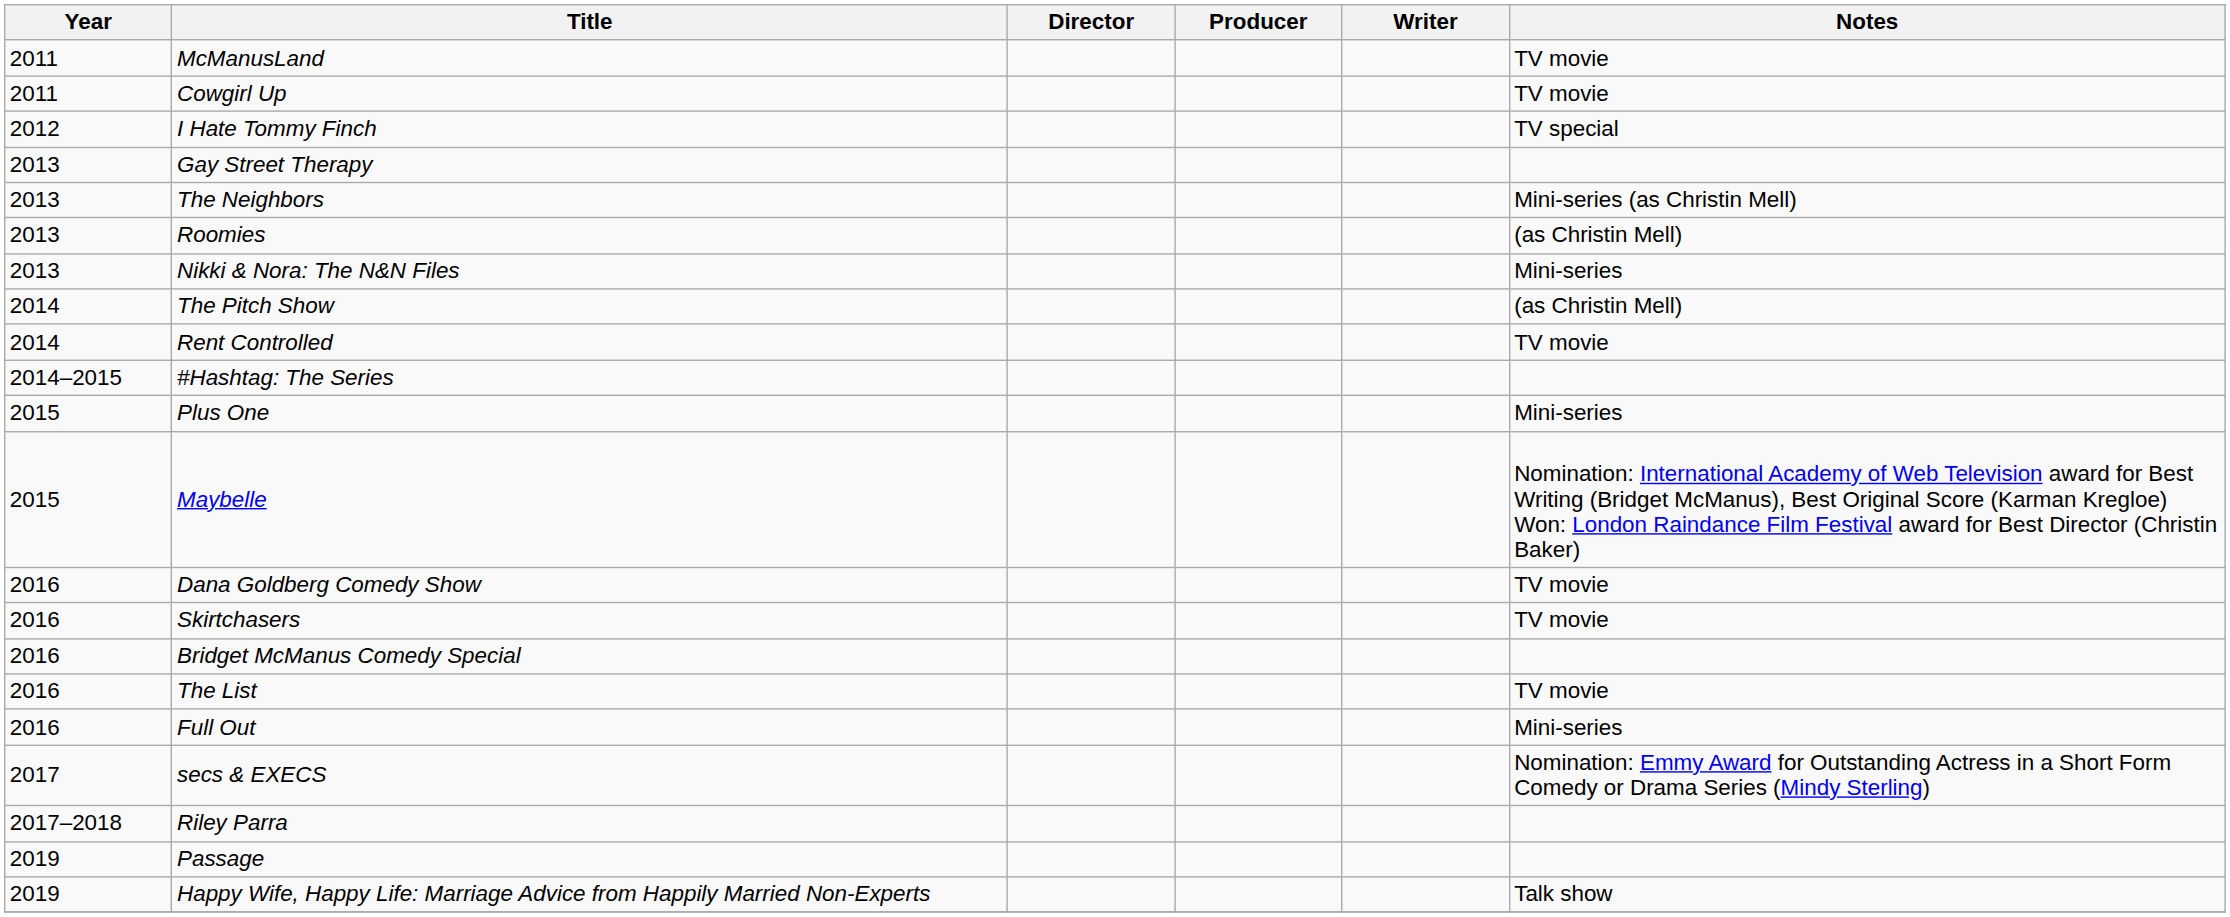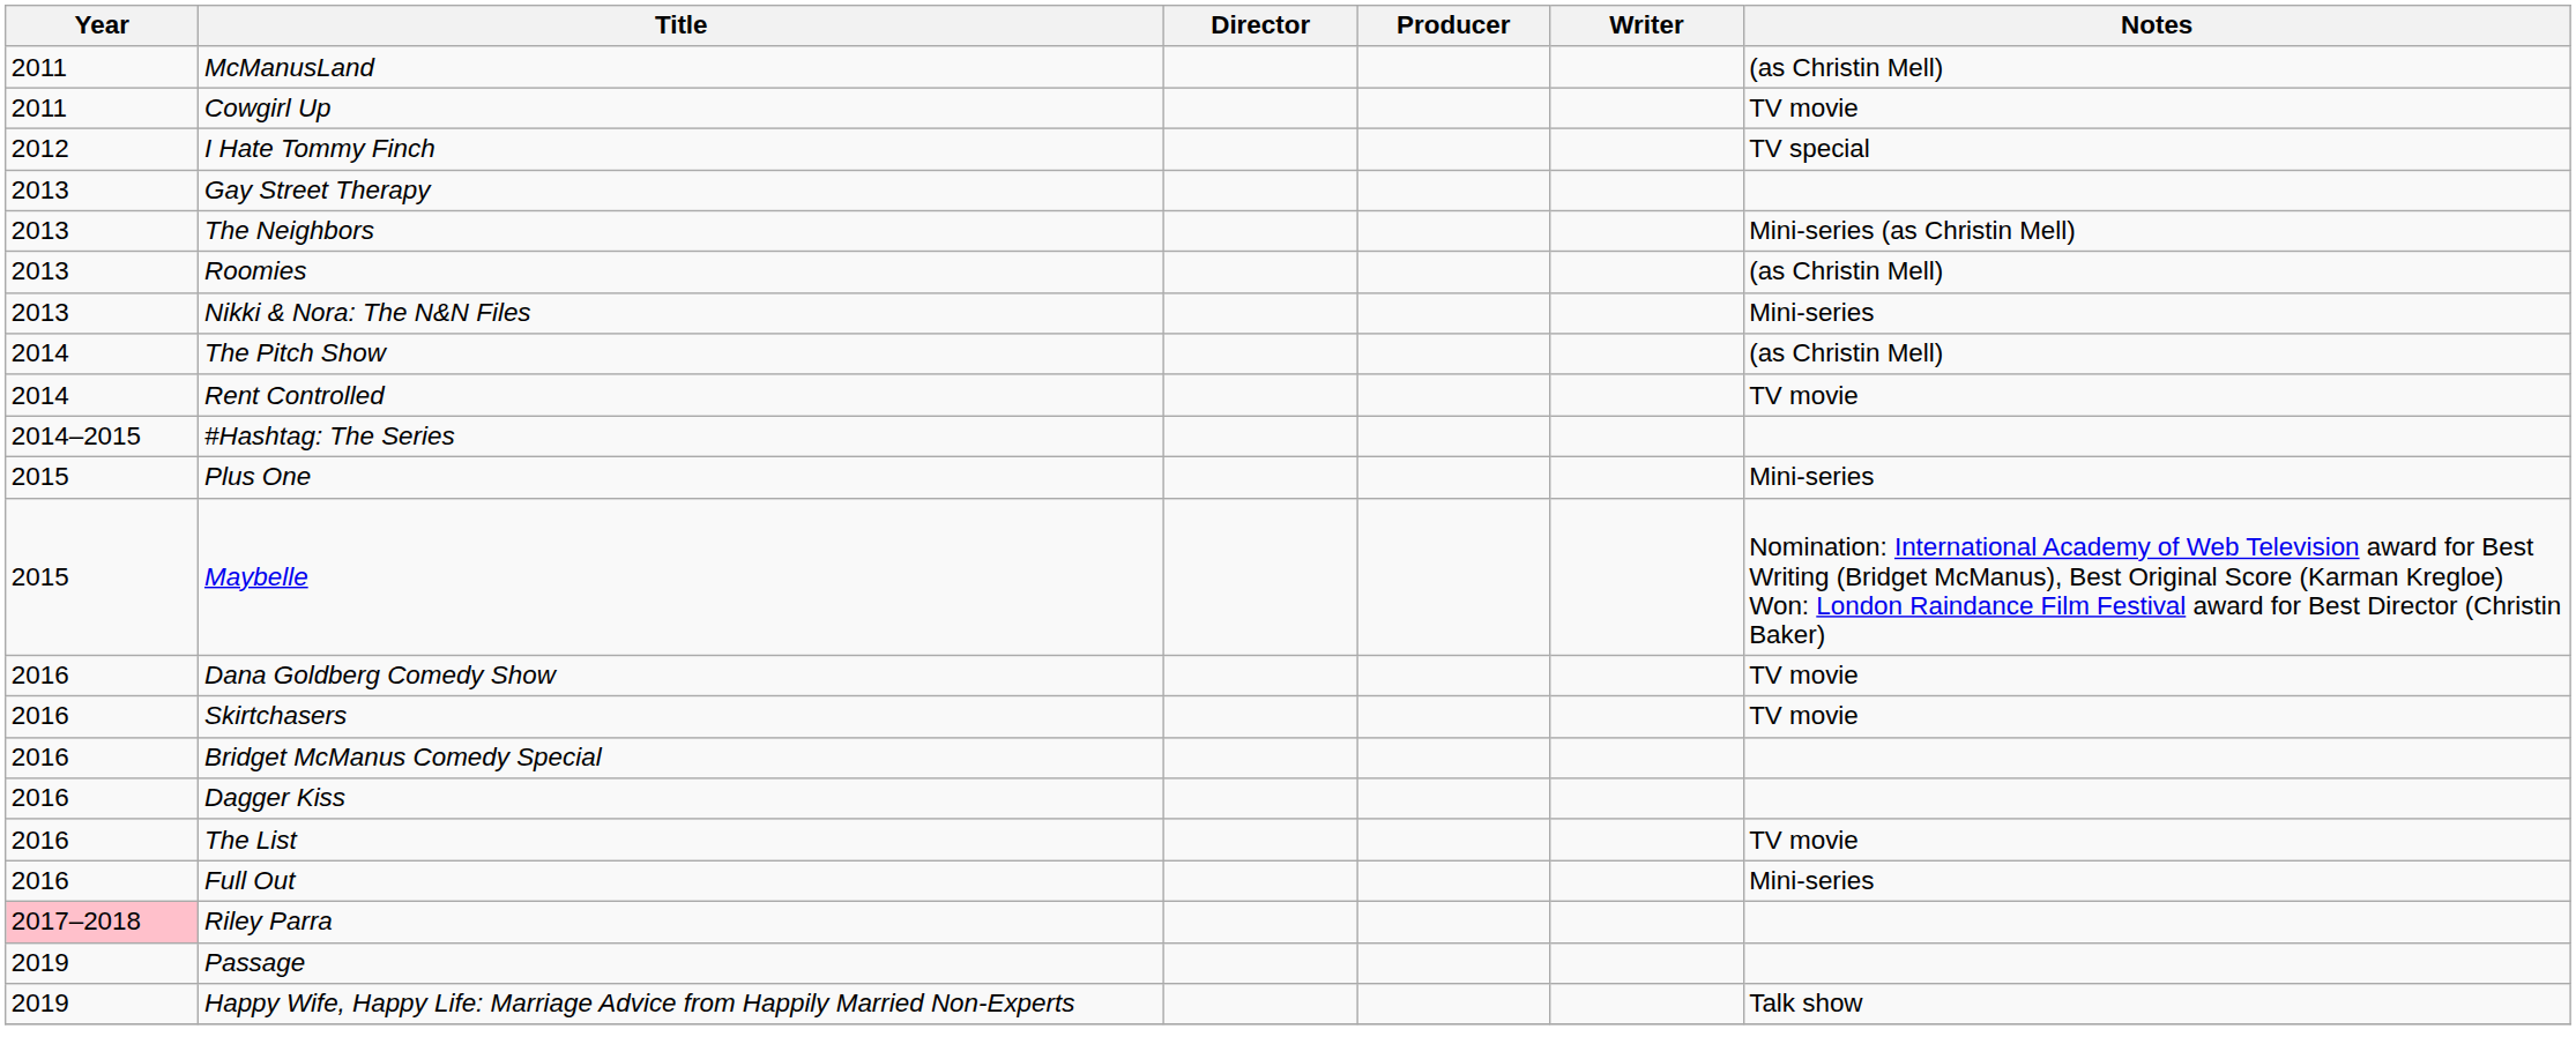McManusLand | Notes: TV movie -> (as Christin Mell)
+ row: 2016 | Dagger Kiss
- row: 2017 | secs & EXECS | Nomination: Emmy Award for Outstanding Actress in a Short Form Comedy or Drama Series (Mindy Sterling)
Riley Parra | Year: no background -> pink background
